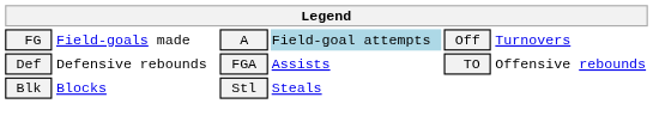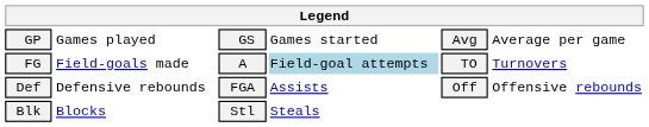+ row: GP | Games played | GS | Games started | Avg | Average per game
FG | column 5: Off -> TO
Def | column 5: TO -> Off
